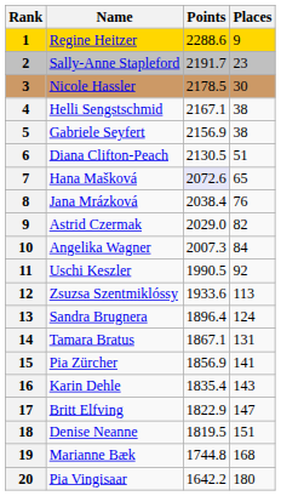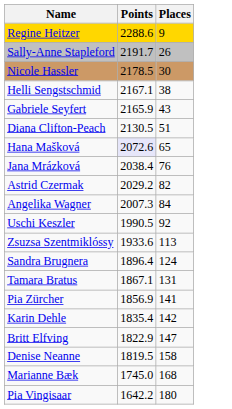- column: Rank | 1 | 2 | 3 | 4 | 5 | 6 | 7 | 8 | 9 | 10 | 11 | 12 | 13 | 14 | 15 | 16 | 17 | 18 | 19 | 20
Sally-Anne Stapleford | Places: 23 -> 26
Gabriele Seyfert | Points: 2156.9 -> 2165.9
Gabriele Seyfert | Places: 38 -> 43
Astrid Czermak | Points: 2029.0 -> 2029.2
Karin Dehle | Places: 143 -> 142
Denise Neanne | Places: 151 -> 158
Marianne Bæk | Points: 1744.8 -> 1745.0
